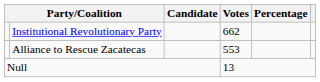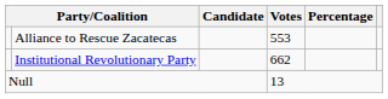rows swapped: Alliance to Rescue Zacatecas <-> Institutional Revolutionary Party
